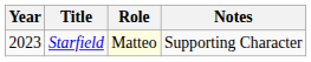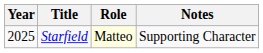Starfield | Year: 2023 -> 2025
